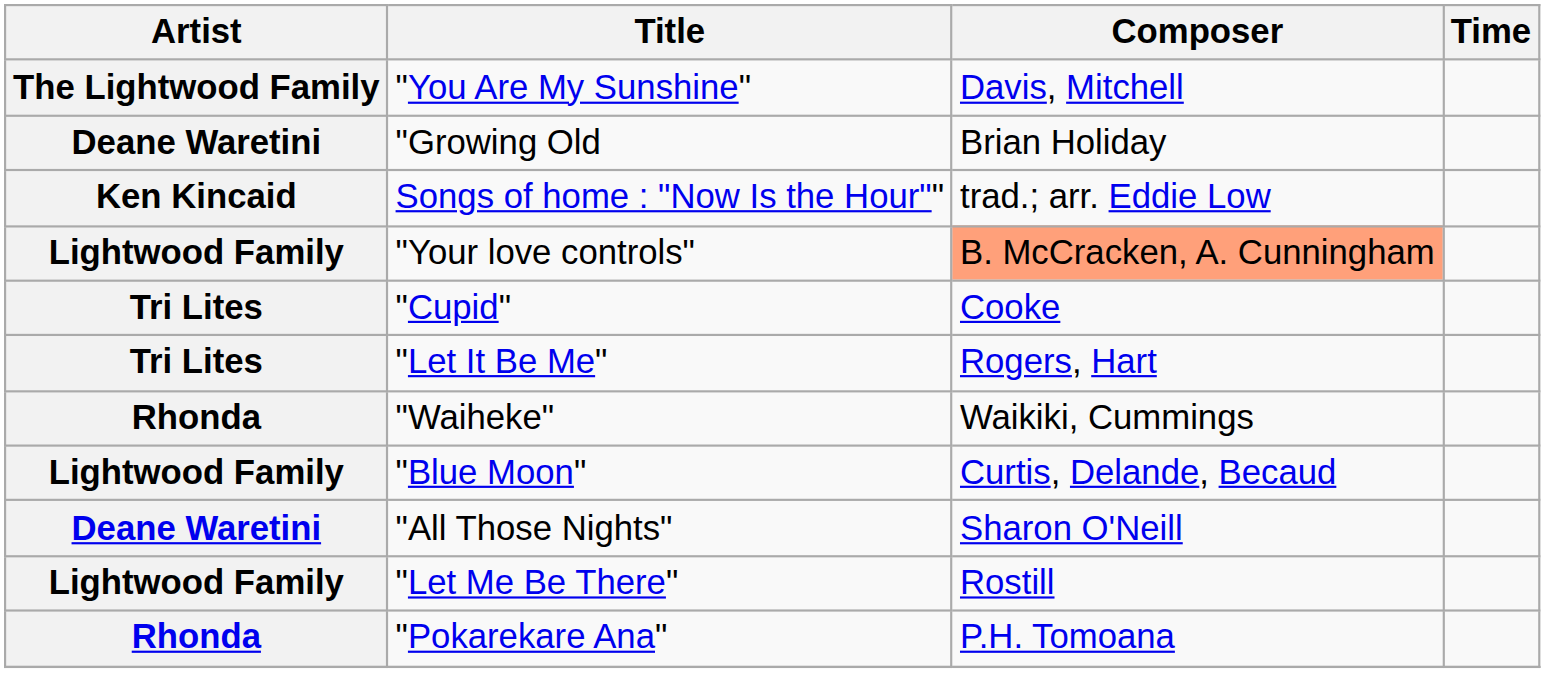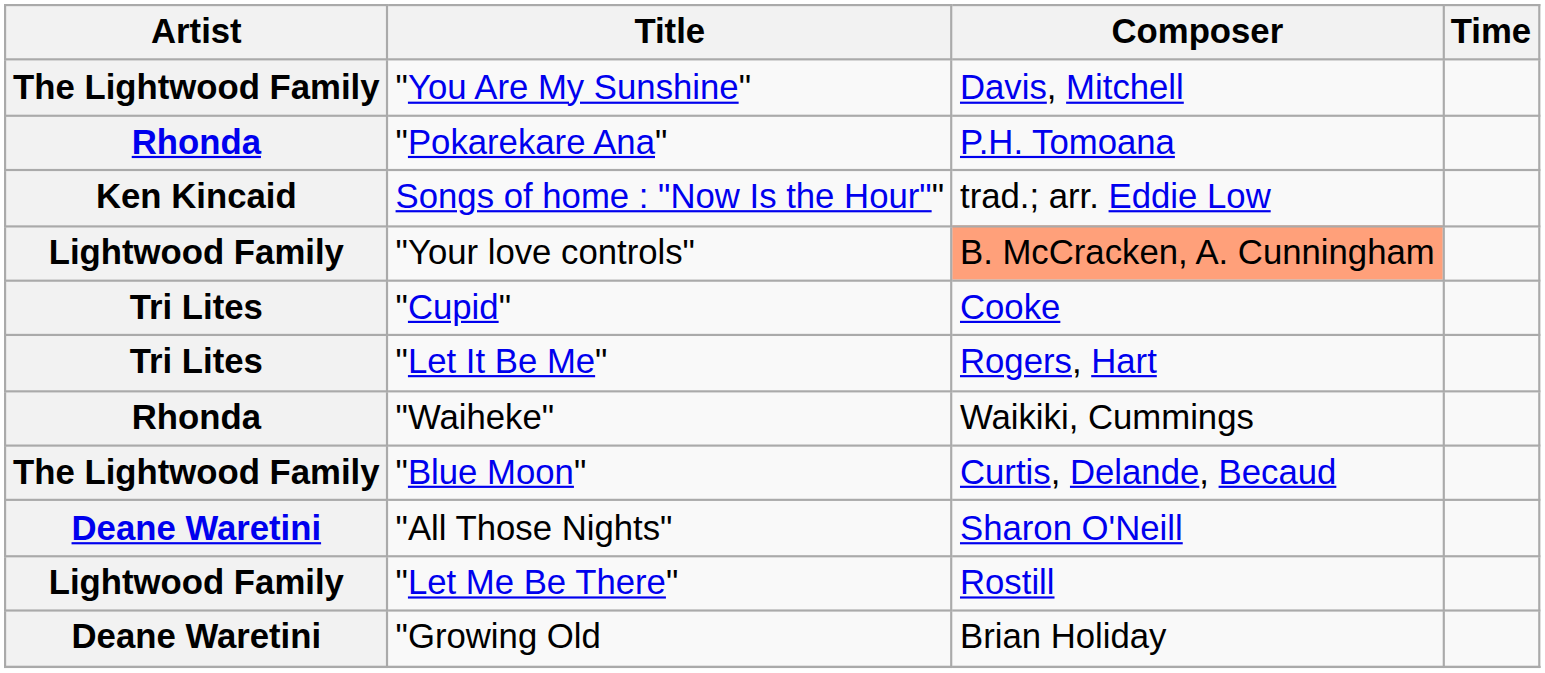rows swapped: "Pokarekare Ana" <-> "Growing Old
"Blue Moon" | Artist: Lightwood Family -> The Lightwood Family
